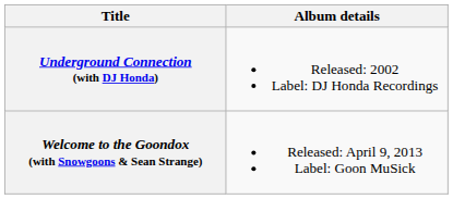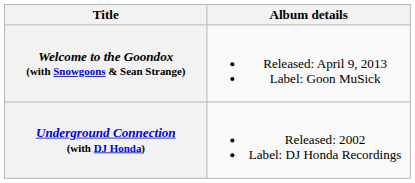rows swapped: Underground Connection (with DJ Honda) <-> Welcome to the Goondox (with Snowgoons & Sean Strange)
